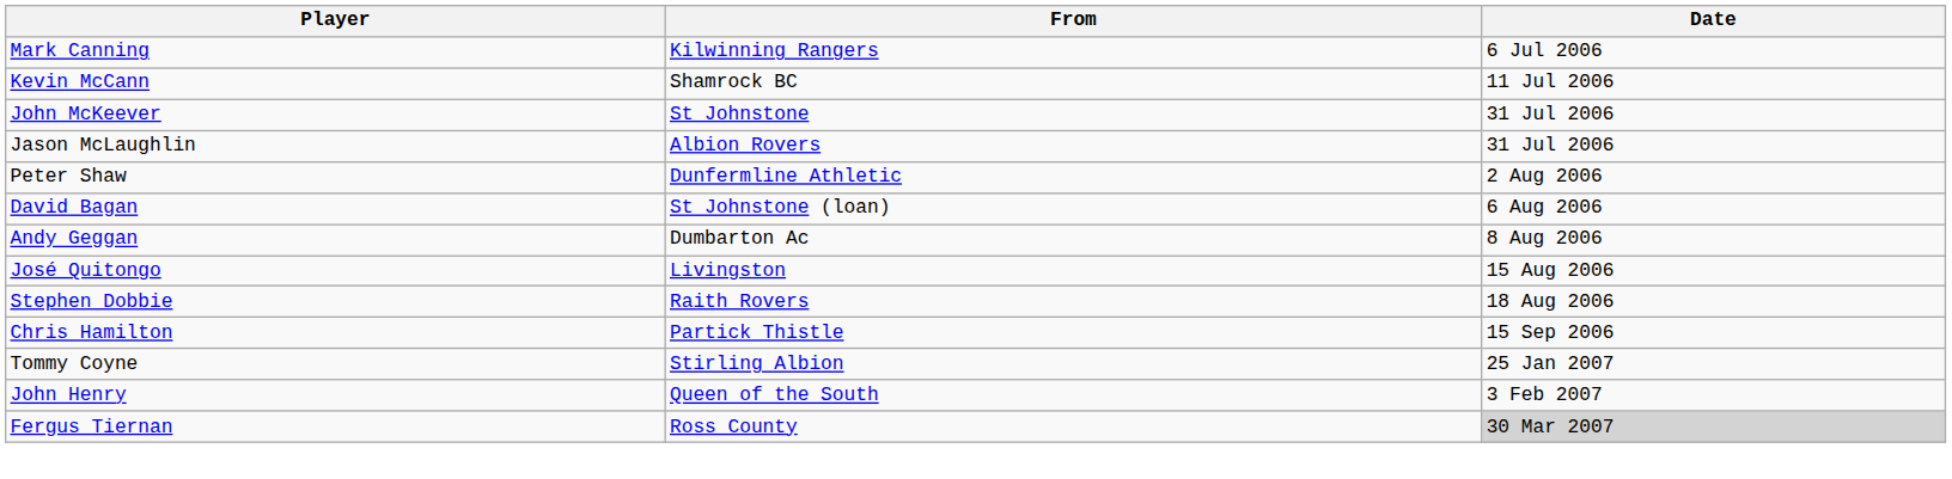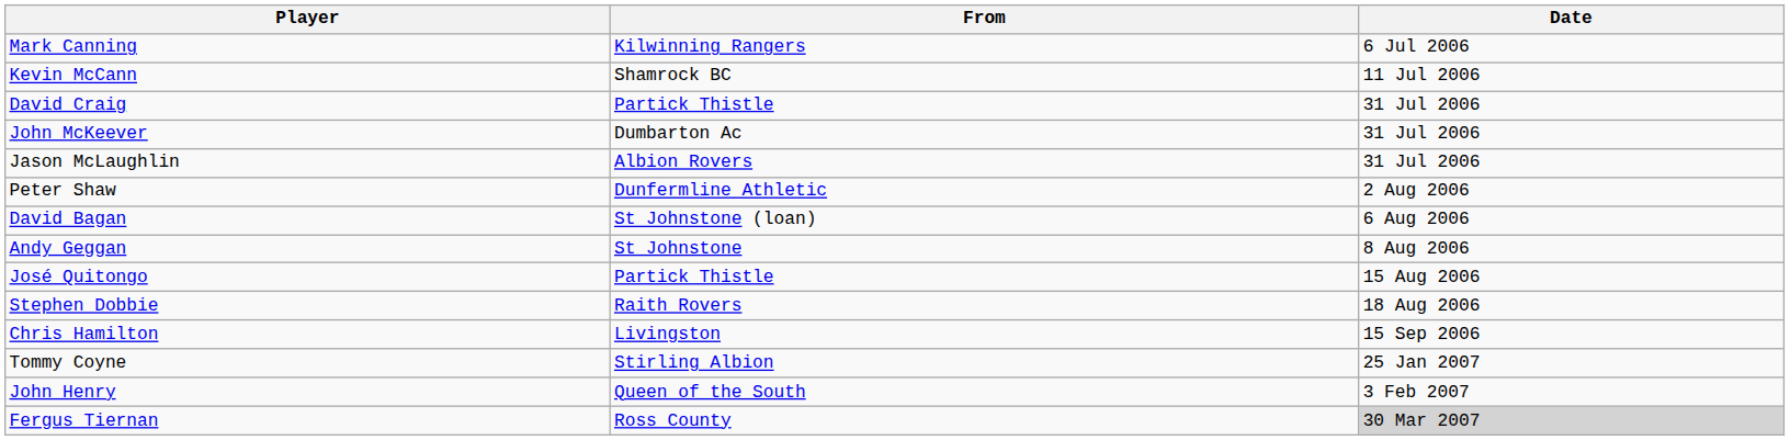+ row: David Craig | Partick Thistle | 31 Jul 2006
John McKeever | From: St Johnstone -> Dumbarton Ac
Andy Geggan | From: Dumbarton Ac -> St Johnstone
José Quitongo | From: Livingston -> Partick Thistle
Chris Hamilton | From: Partick Thistle -> Livingston
